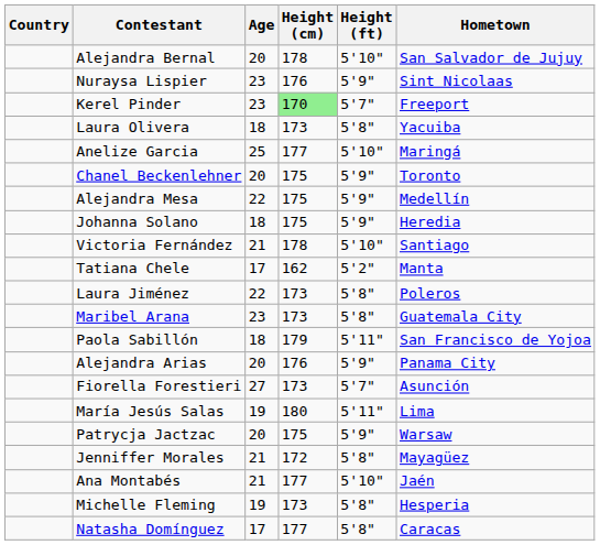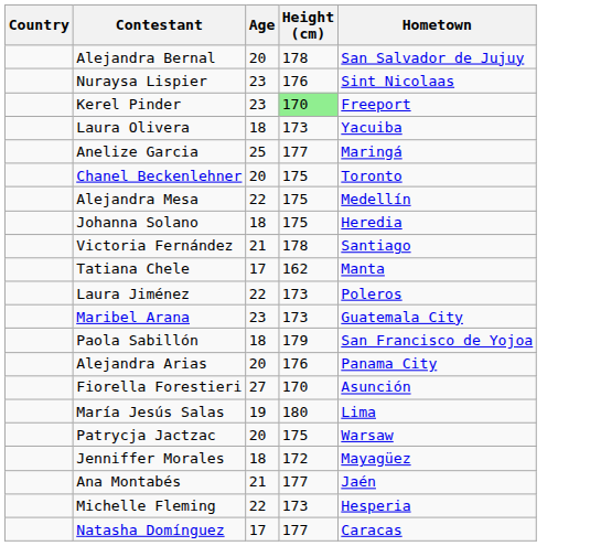- column: Height (ft) | 5'10" | 5'9" | 5'7" | 5'8" | 5'10" | 5'9" | 5'9" | 5'9" | 5'10" | 5'2" | 5'8" | 5'8" | 5'11" | 5'9" | 5'7" | 5'11" | 5'9" | 5'8" | 5'10" | 5'8" | 5'8"
Fiorella Forestieri | Height (cm): 173 -> 170
Jenniffer Morales | Age: 21 -> 18
Michelle Fleming | Age: 19 -> 22
